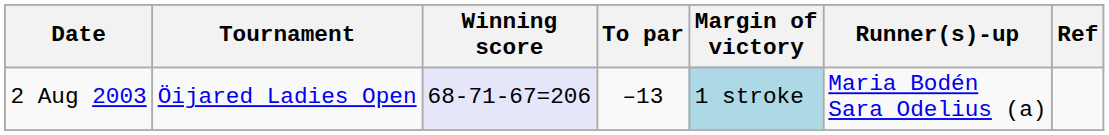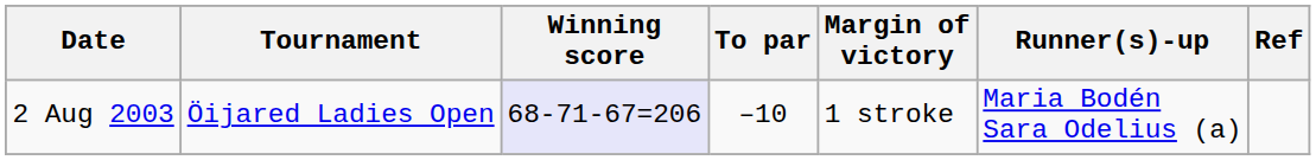2 Aug 2003 | To par: –13 -> –10
2 Aug 2003 | Margin of victory: lightblue background -> no background
